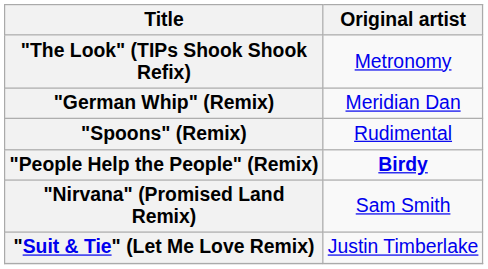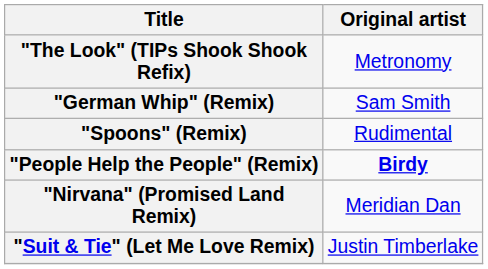"German Whip" (Remix) | Original artist: Meridian Dan -> Sam Smith
"Nirvana" (Promised Land Remix) | Original artist: Sam Smith -> Meridian Dan
